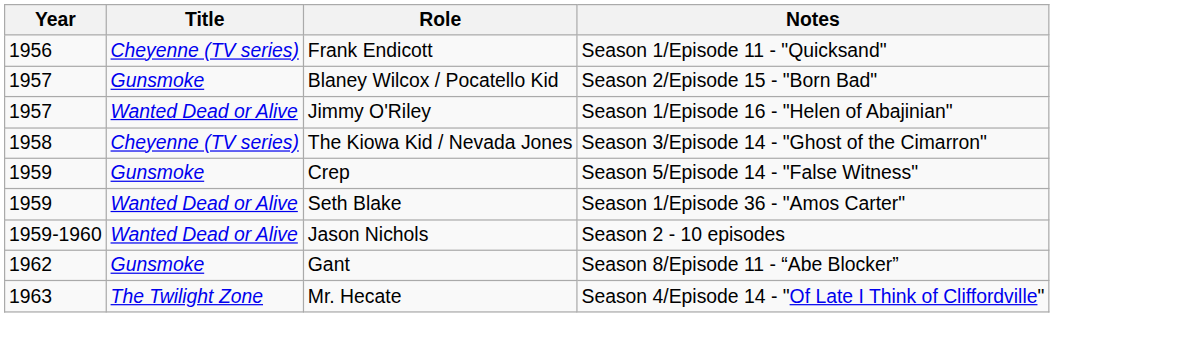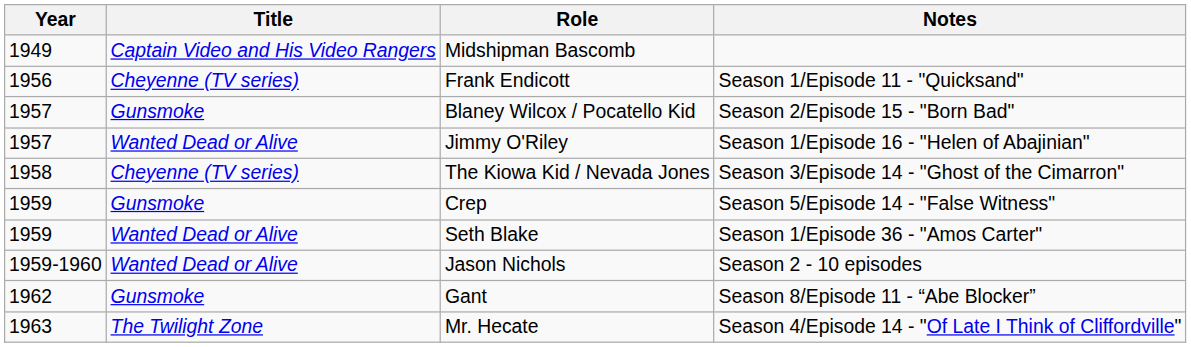+ row: 1949 | Captain Video and His Video Rangers | Midshipman Bascomb
